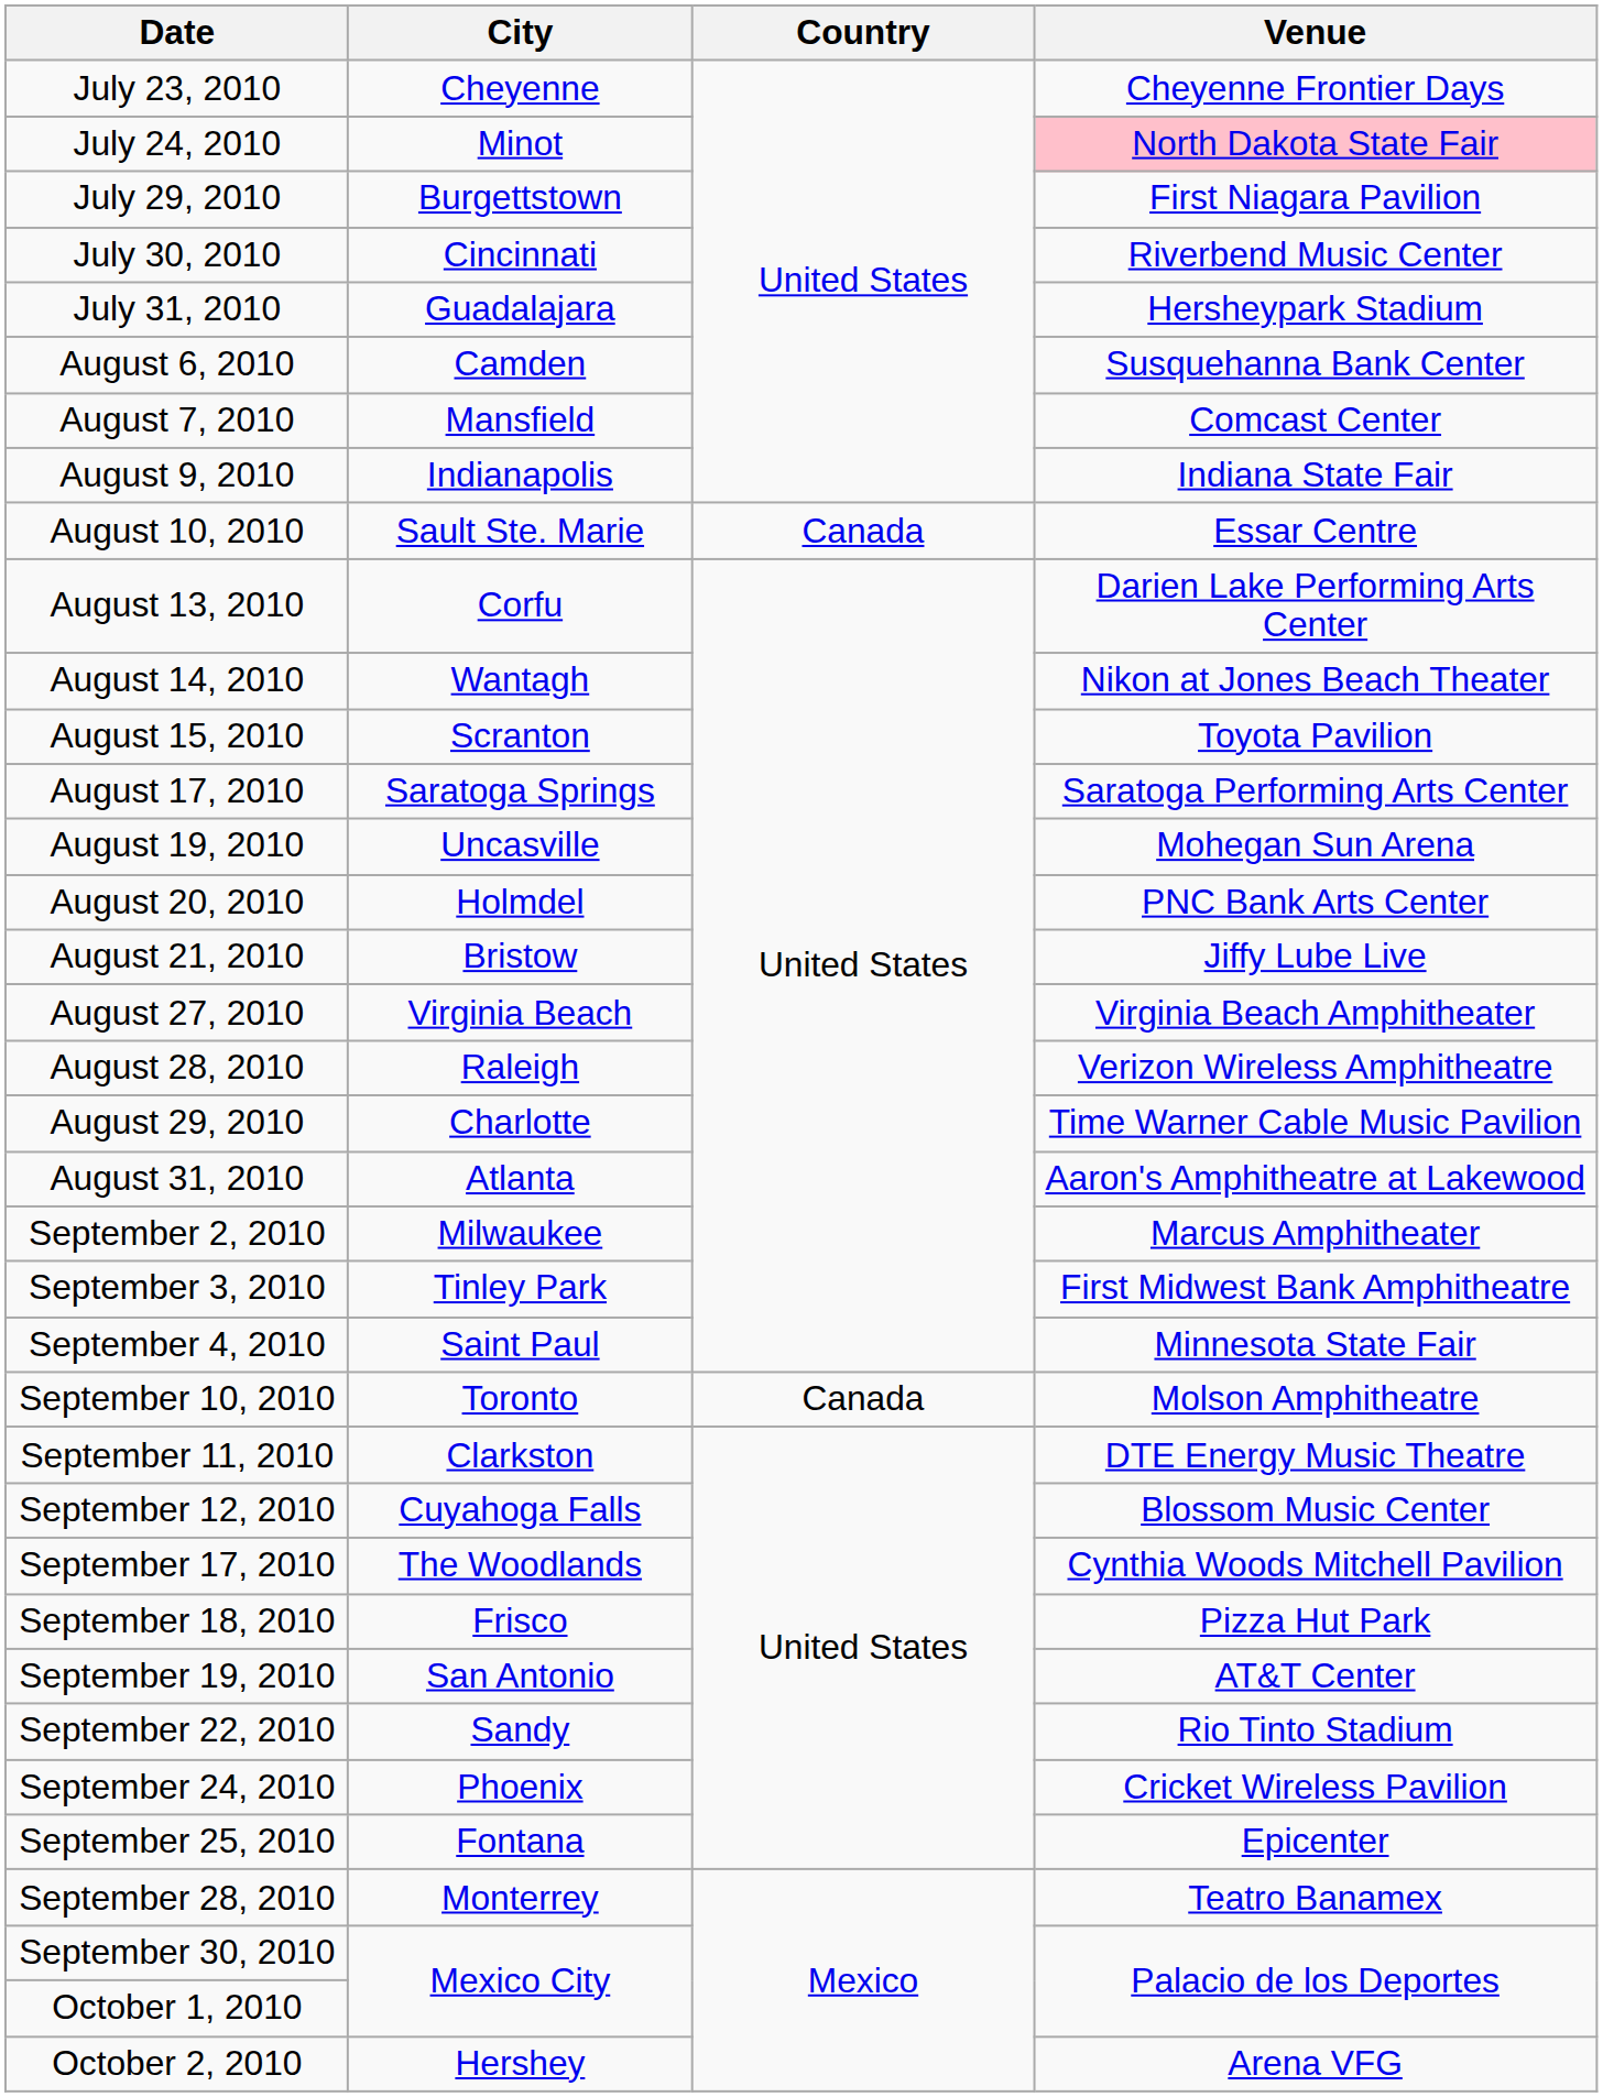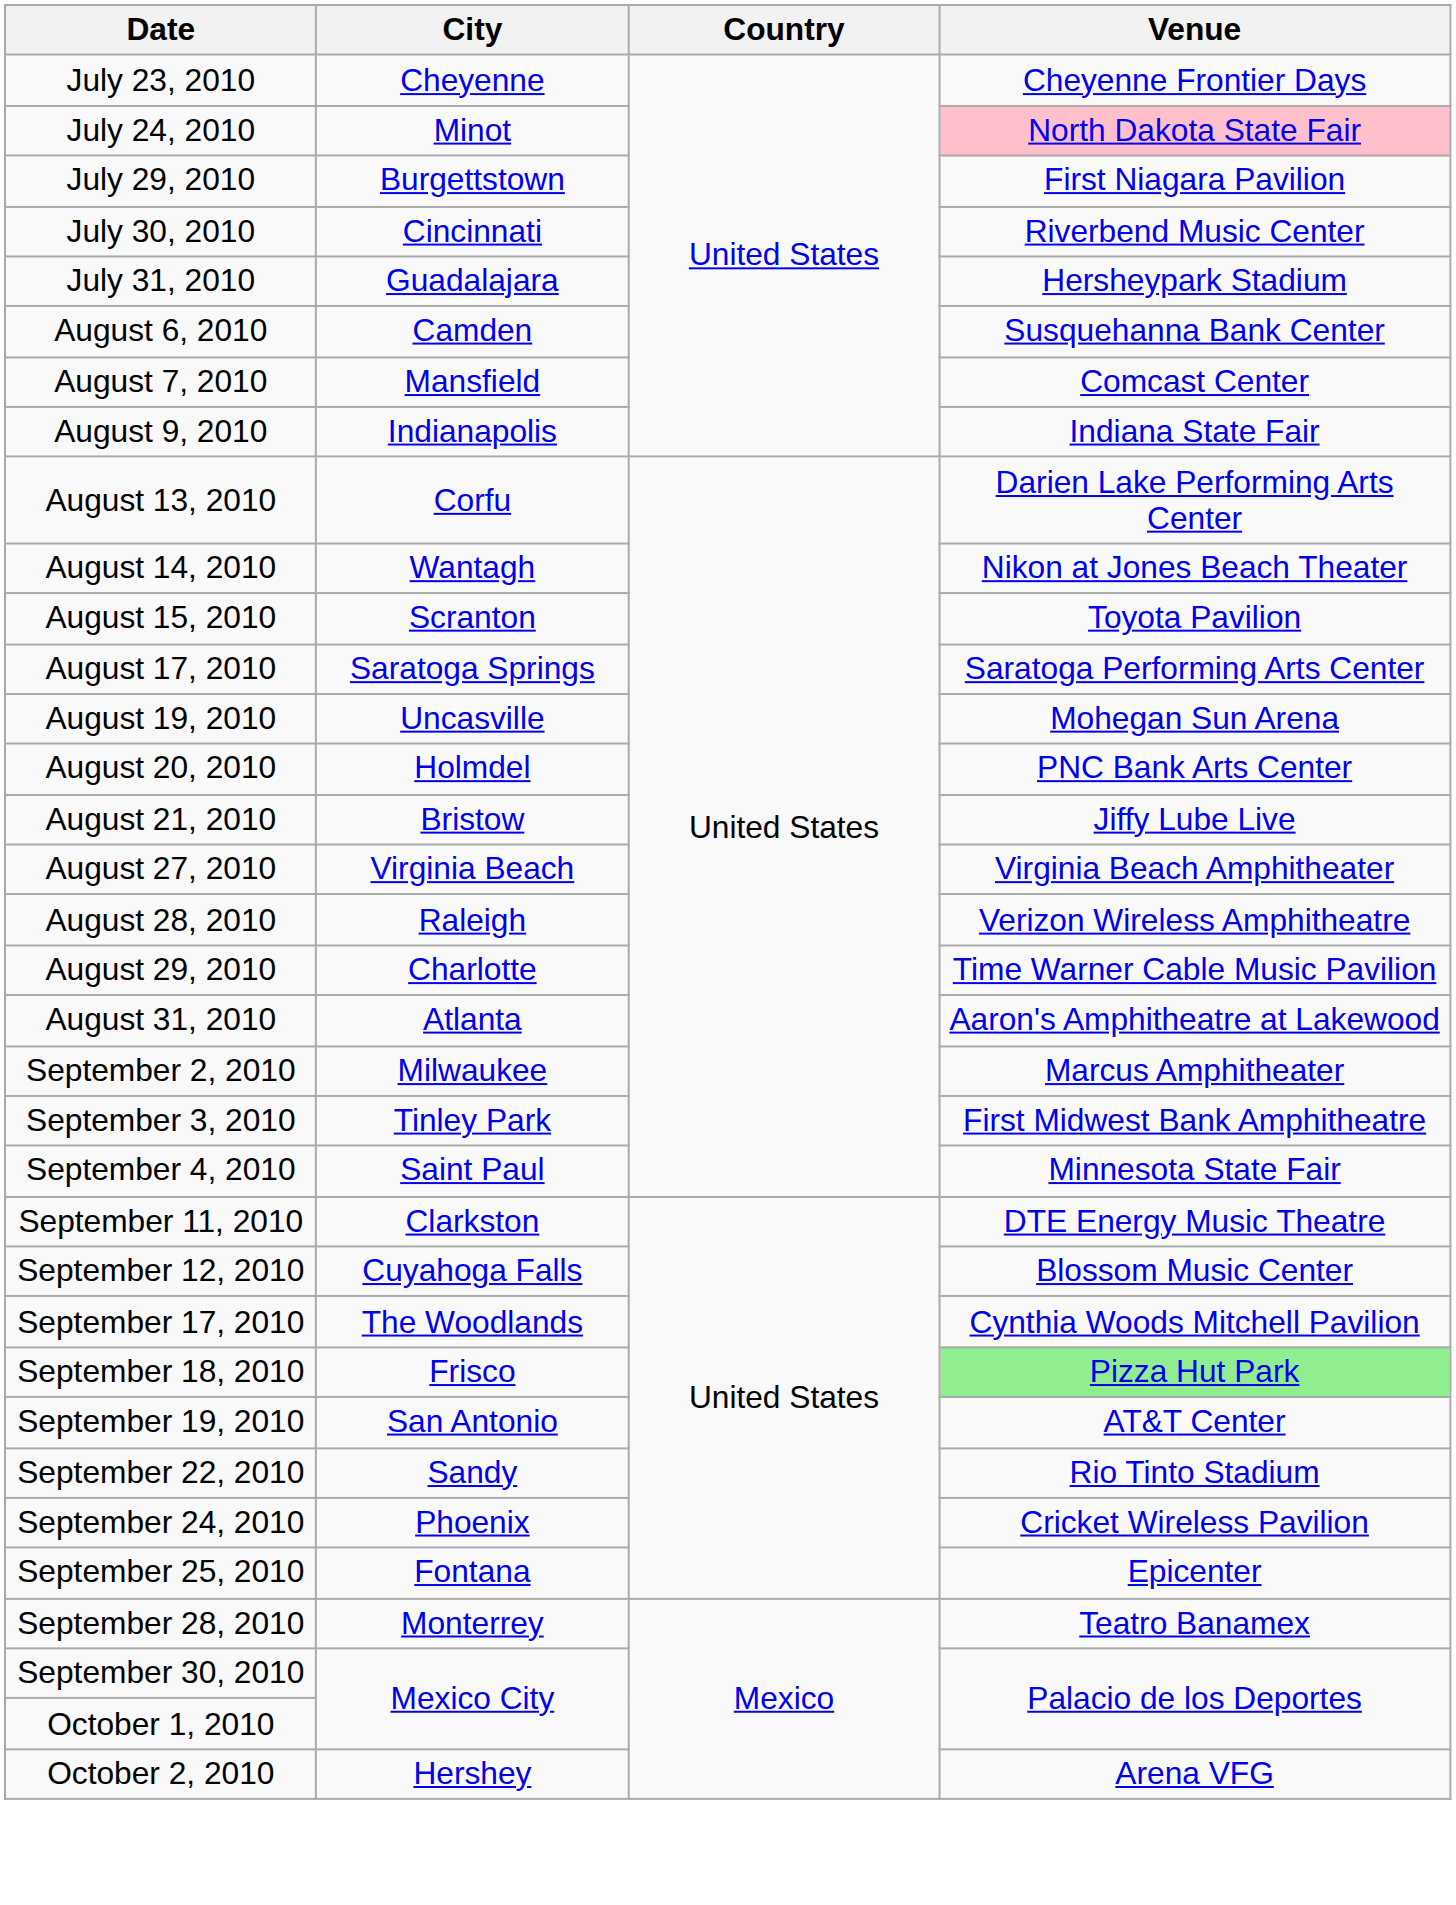- row: August 10, 2010 | Sault Ste. Marie | Canada | Essar Centre
- row: September 10, 2010 | Toronto | Canada | Molson Amphitheatre
September 18, 2010 | Venue: no background -> lightgreen background
